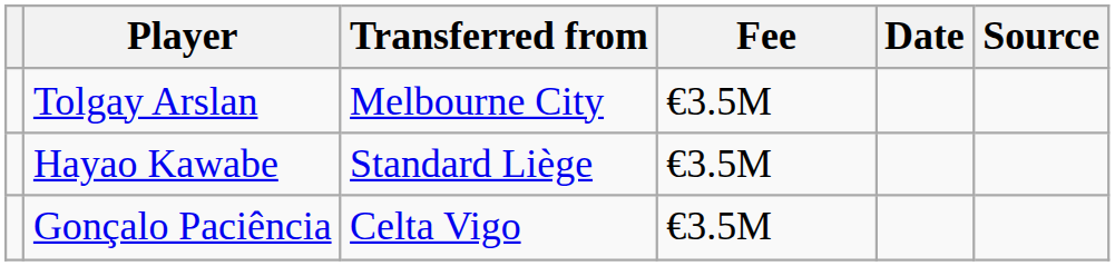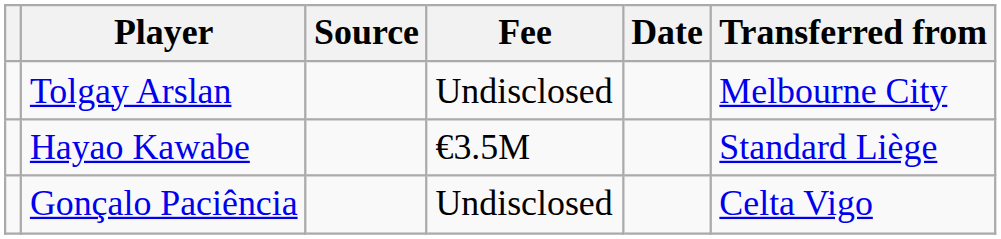columns swapped: Transferred from <-> Source
Tolgay Arslan | Fee: €3.5M -> Undisclosed
Gonçalo Paciência | Fee: €3.5M -> Undisclosed
